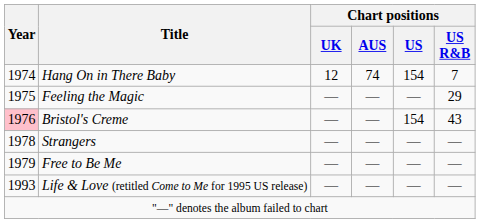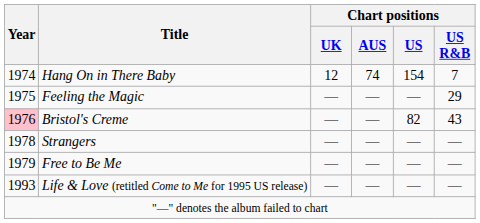Bristol's Creme | Chart positions / US: 154 -> 82
